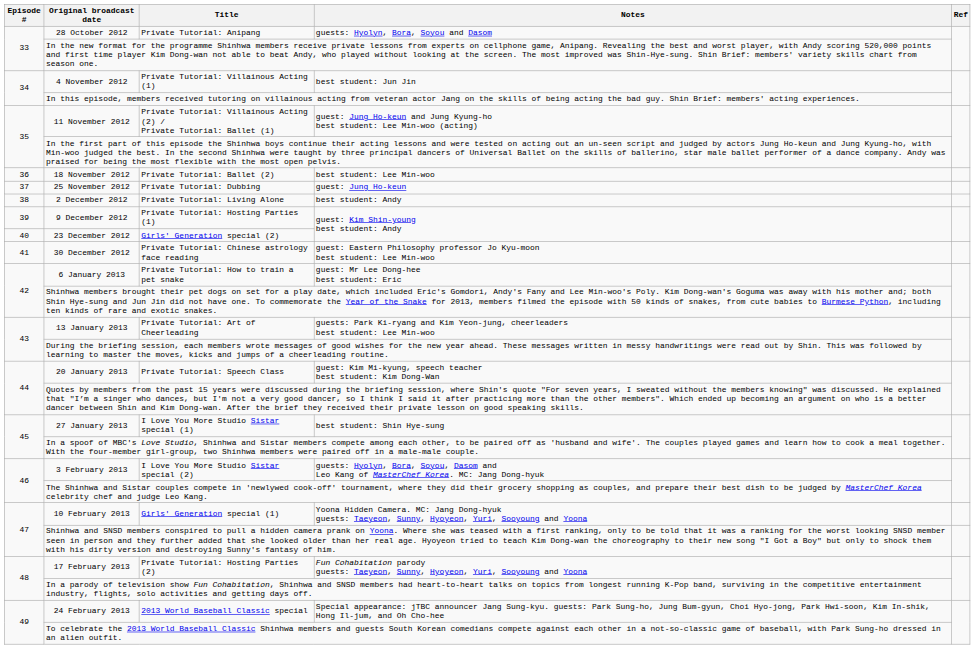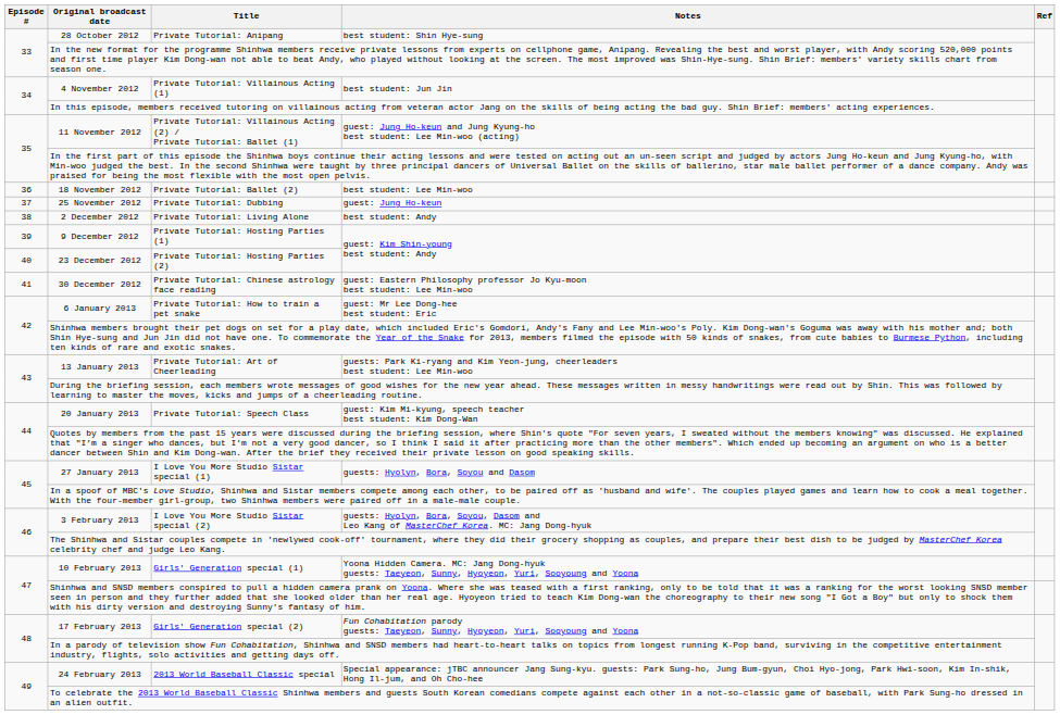28 October 2012 | Notes: guests: Hyolyn, Bora, Soyou and Dasom -> best student: Shin Hye-sung
23 December 2012 | Title: Girls' Generation special (2) -> Private Tutorial: Hosting Parties (2)
27 January 2013 | Notes: best student: Shin Hye-sung -> guests: Hyolyn, Bora, Soyou and Dasom
17 February 2013 | Title: Private Tutorial: Hosting Parties (2) -> Girls' Generation special (2)
